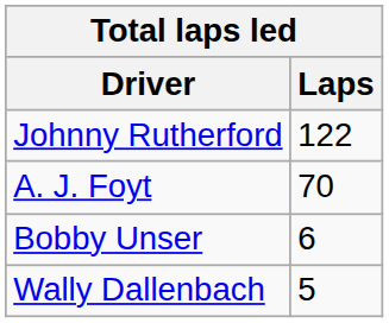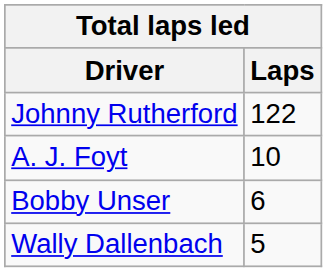A. J. Foyt | Laps: 70 -> 10
